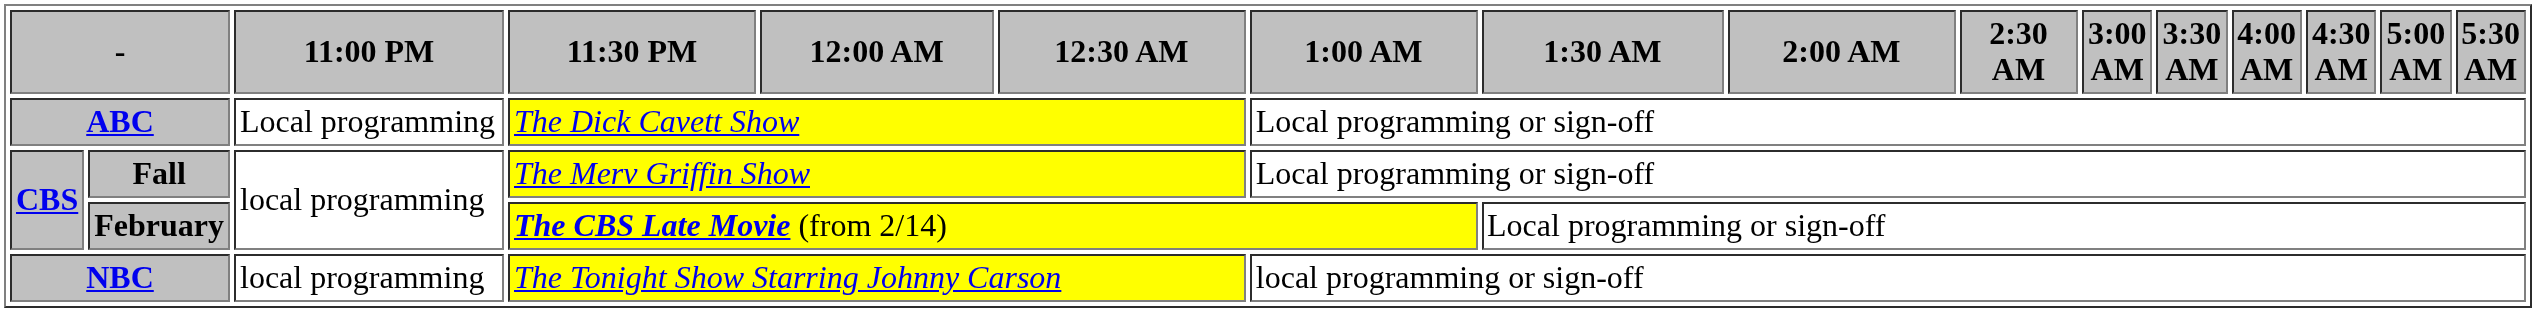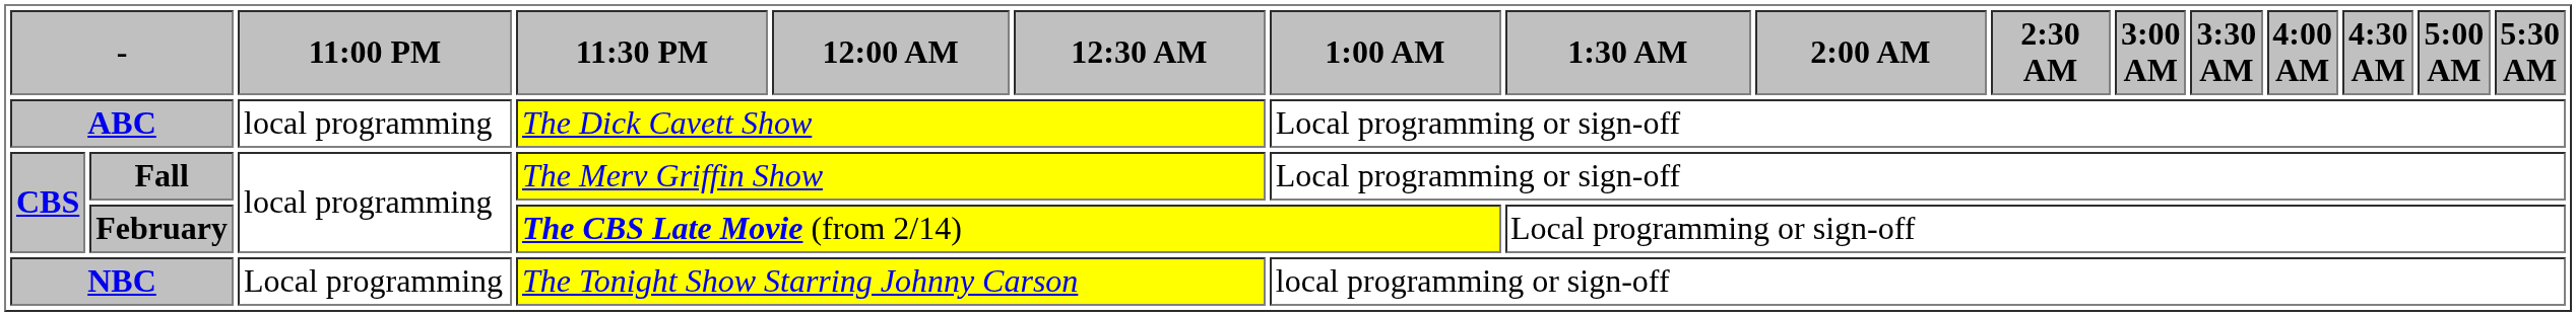ABC | 11:00 PM: Local programming -> local programming
NBC | 11:00 PM: local programming -> Local programming
